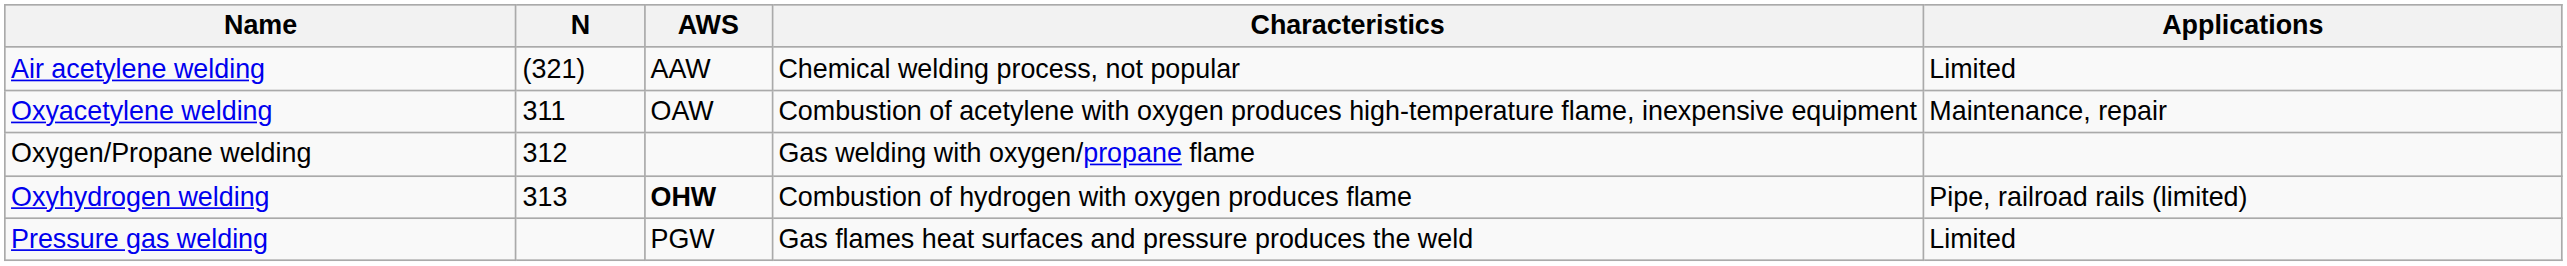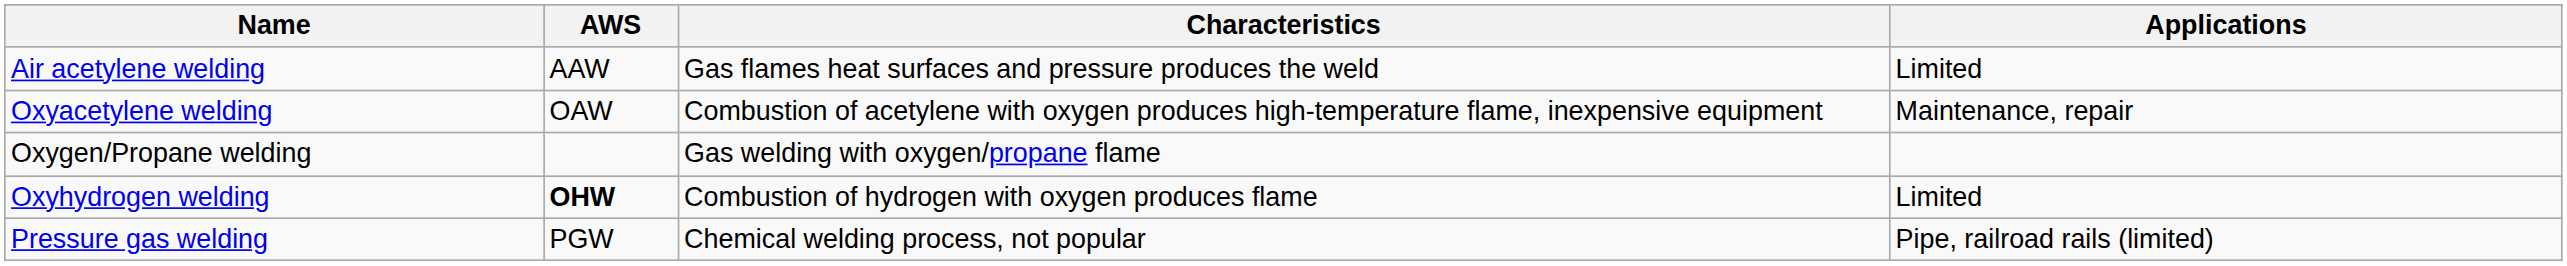- column: N | (321) | 311 | 312 | 313
Air acetylene welding | Characteristics: Chemical welding process, not popular -> Gas flames heat surfaces and pressure produces the weld
Oxyhydrogen welding | Applications: Pipe, railroad rails (limited) -> Limited
Pressure gas welding | Characteristics: Gas flames heat surfaces and pressure produces the weld -> Chemical welding process, not popular
Pressure gas welding | Applications: Limited -> Pipe, railroad rails (limited)
